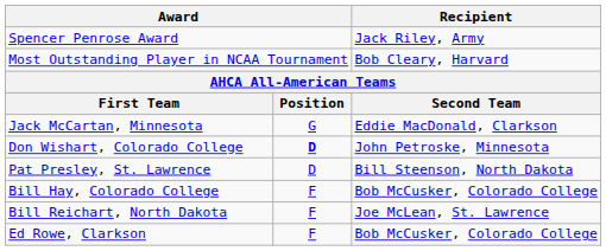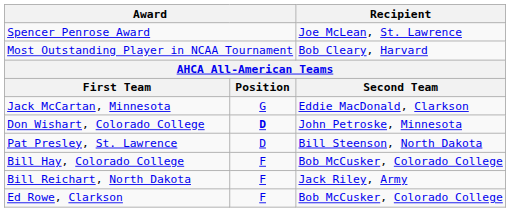Spencer Penrose Award | Recipient: Jack Riley, Army -> Joe McLean, St. Lawrence
Bill Reichart, North Dakota | Recipient: Joe McLean, St. Lawrence -> Jack Riley, Army
